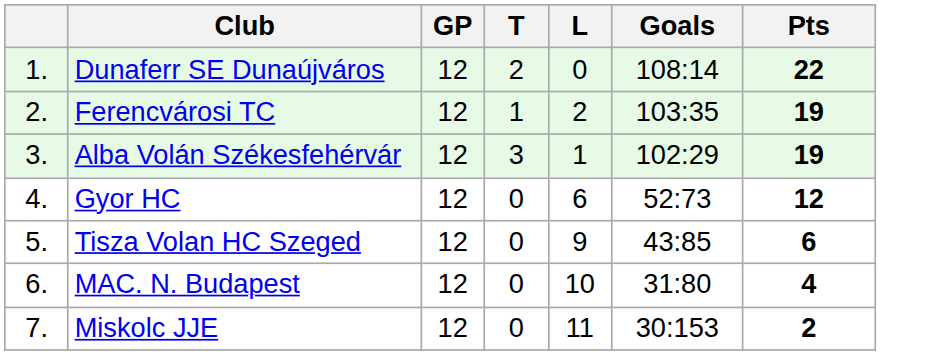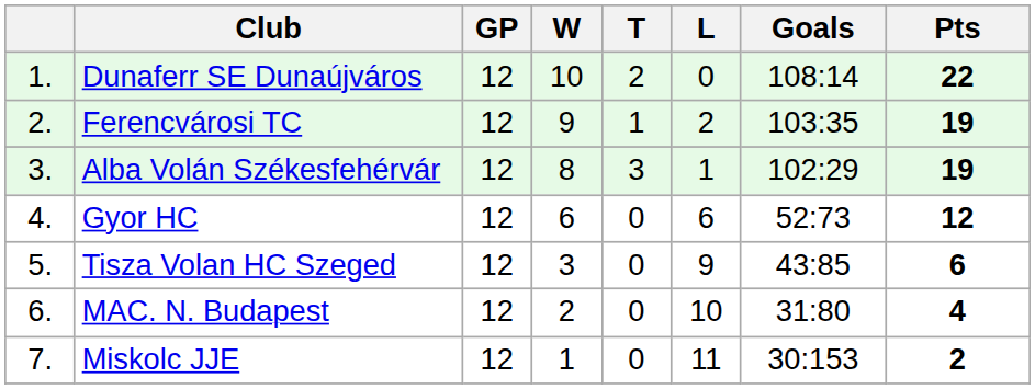+ column: W | 10 | 9 | 8 | 6 | 3 | 2 | 1
